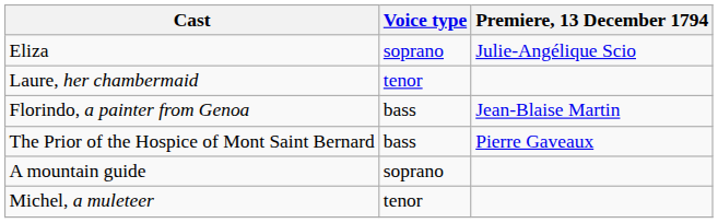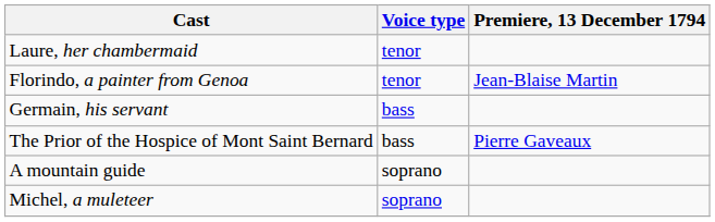- row: Eliza | soprano | Julie-Angélique Scio
Florindo, a painter from Genoa | Voice type: bass -> tenor
+ row: Germain, his servant | bass
Michel, a muleteer | Voice type: tenor -> soprano
